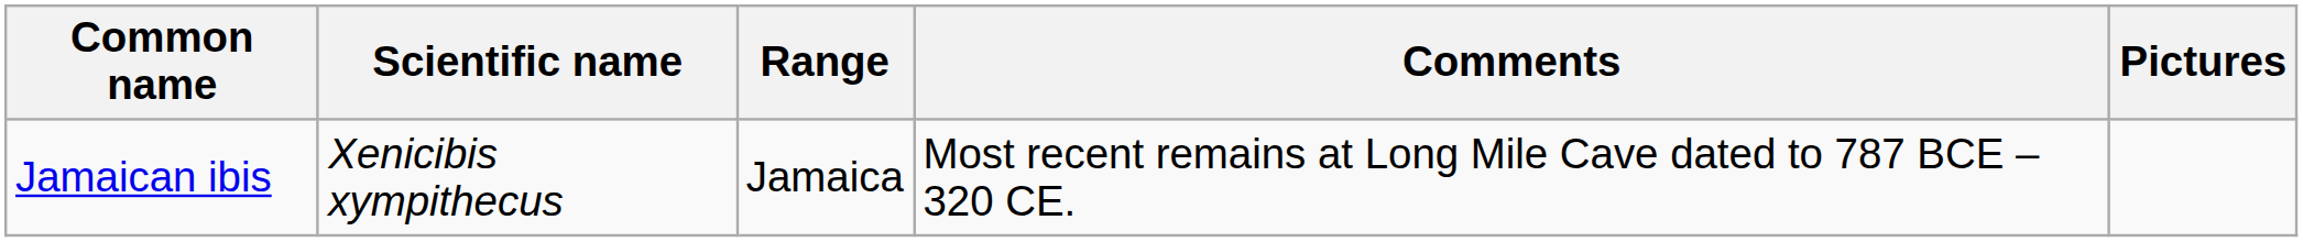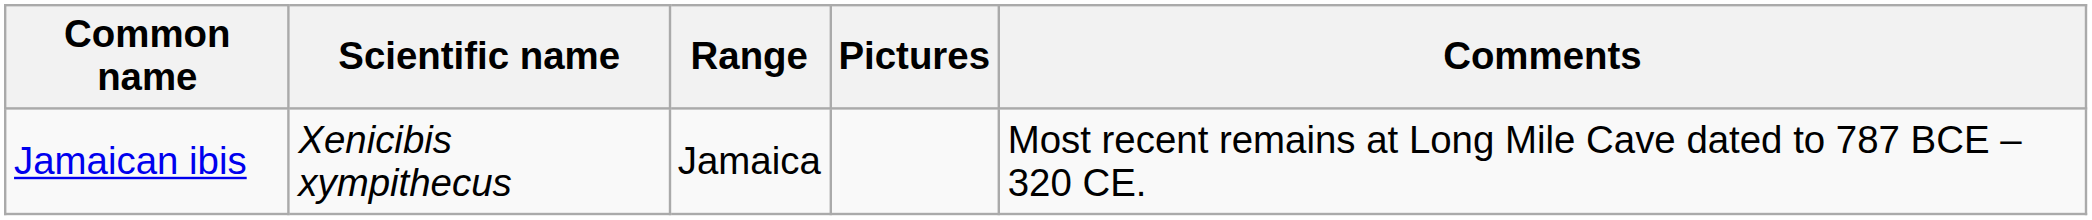columns swapped: Comments <-> Pictures
